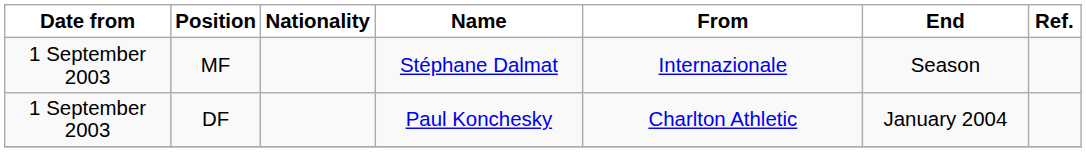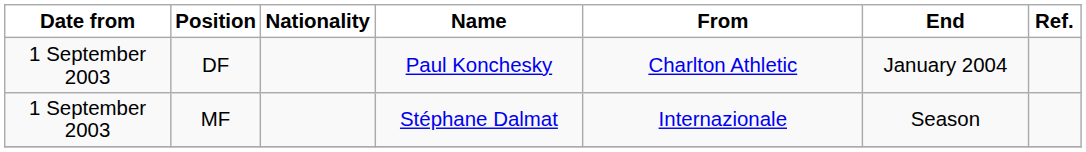rows swapped: DF <-> MF
